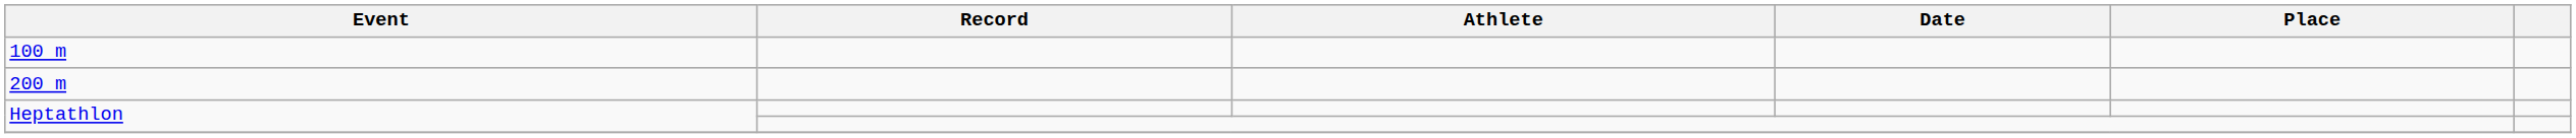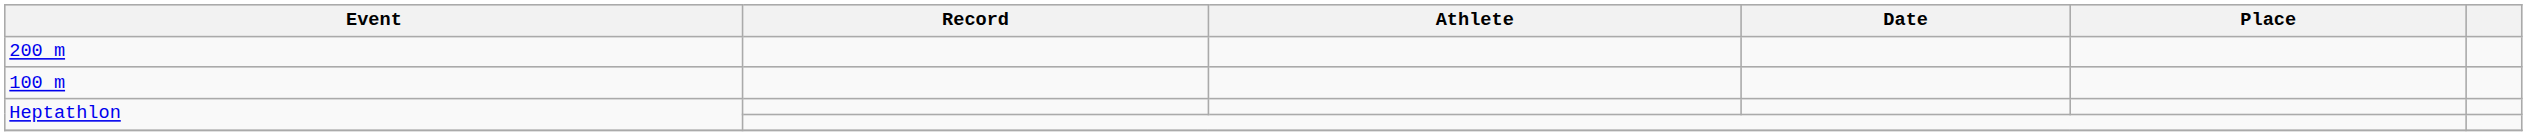rows swapped: 100 m <-> 200 m
